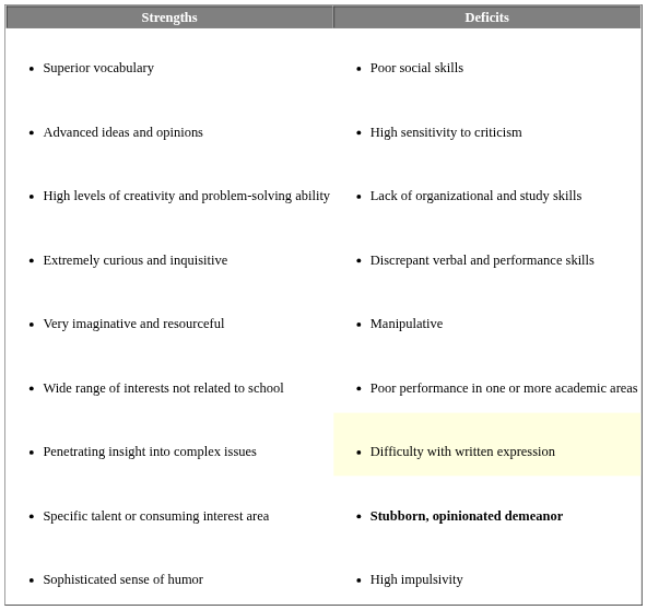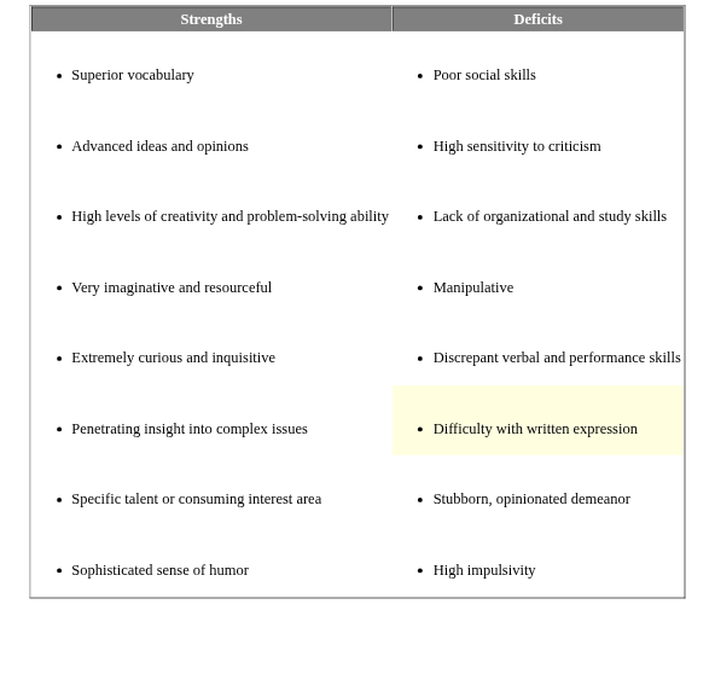rows swapped: Extremely curious and inquisitive <-> Very imaginative and resourceful
- row: Wide range of interests not related to school | Poor performance in one or more academic areas
Specific talent or consuming interest area | Deficits: bold -> normal
